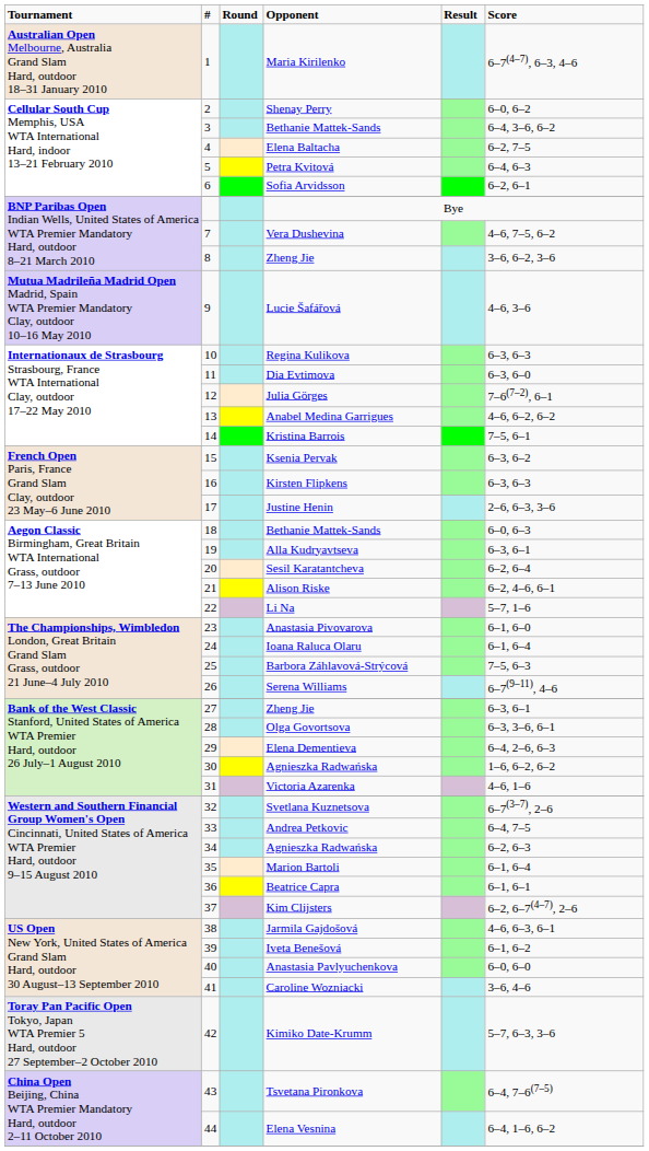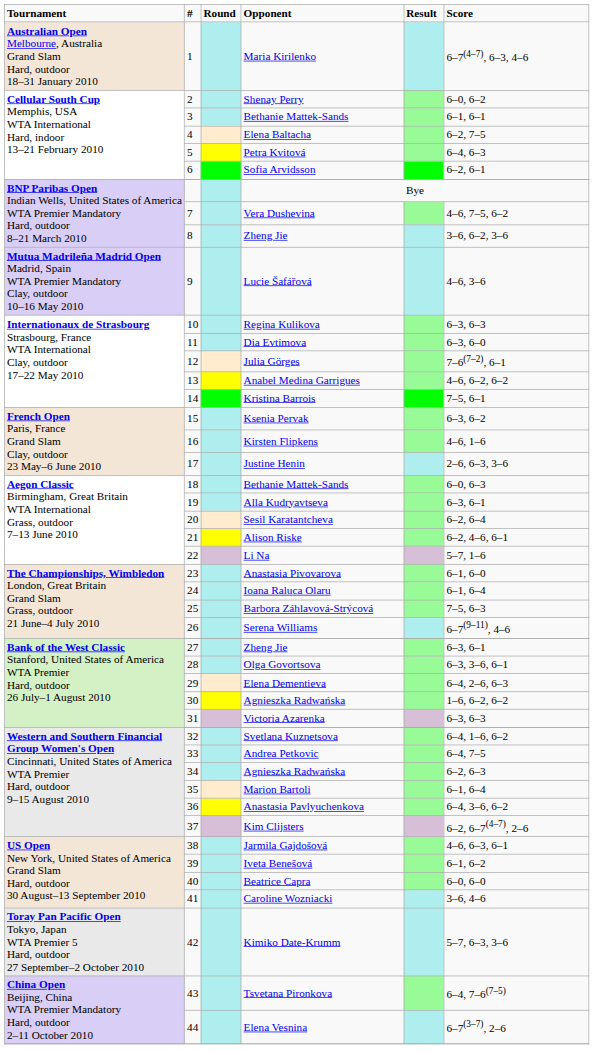3 | column 6: 6–4, 3–6, 6–2 -> 6–1, 6–1
16 | column 6: 6–3, 6–3 -> 4–6, 1–6
31 | column 6: 4–6, 1–6 -> 6–3, 6–3
32 | column 6: 6–7(3–7), 2–6 -> 6–4, 1–6, 6–2
36 | column 4: Beatrice Capra -> Anastasia Pavlyuchenkova
36 | column 6: 6–1, 6–1 -> 6–4, 3–6, 6–2
40 | column 4: Anastasia Pavlyuchenkova -> Beatrice Capra
44 | column 6: 6–4, 1–6, 6–2 -> 6–7(3–7), 2–6
